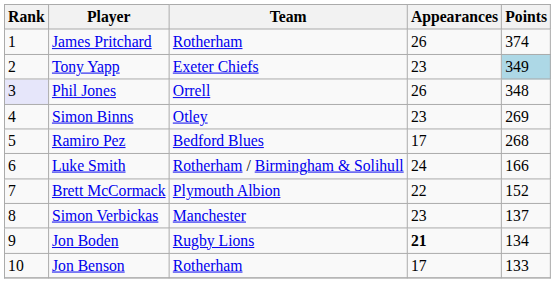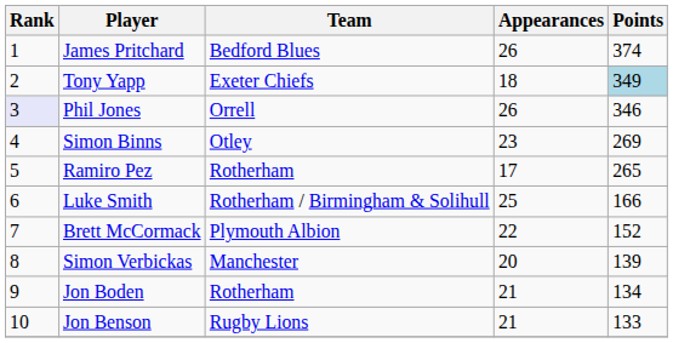James Pritchard | Team: Rotherham -> Bedford Blues
Tony Yapp | Appearances: 23 -> 18
Phil Jones | Points: 348 -> 346
Ramiro Pez | Team: Bedford Blues -> Rotherham
Ramiro Pez | Points: 268 -> 265
Luke Smith | Appearances: 24 -> 25
Simon Verbickas | Appearances: 23 -> 20
Simon Verbickas | Points: 137 -> 139
Jon Boden | Team: Rugby Lions -> Rotherham
Jon Boden | Appearances: bold -> normal
Jon Benson | Team: Rotherham -> Rugby Lions
Jon Benson | Appearances: 17 -> 21
